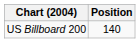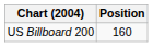US Billboard 200 | Position: 140 -> 160
